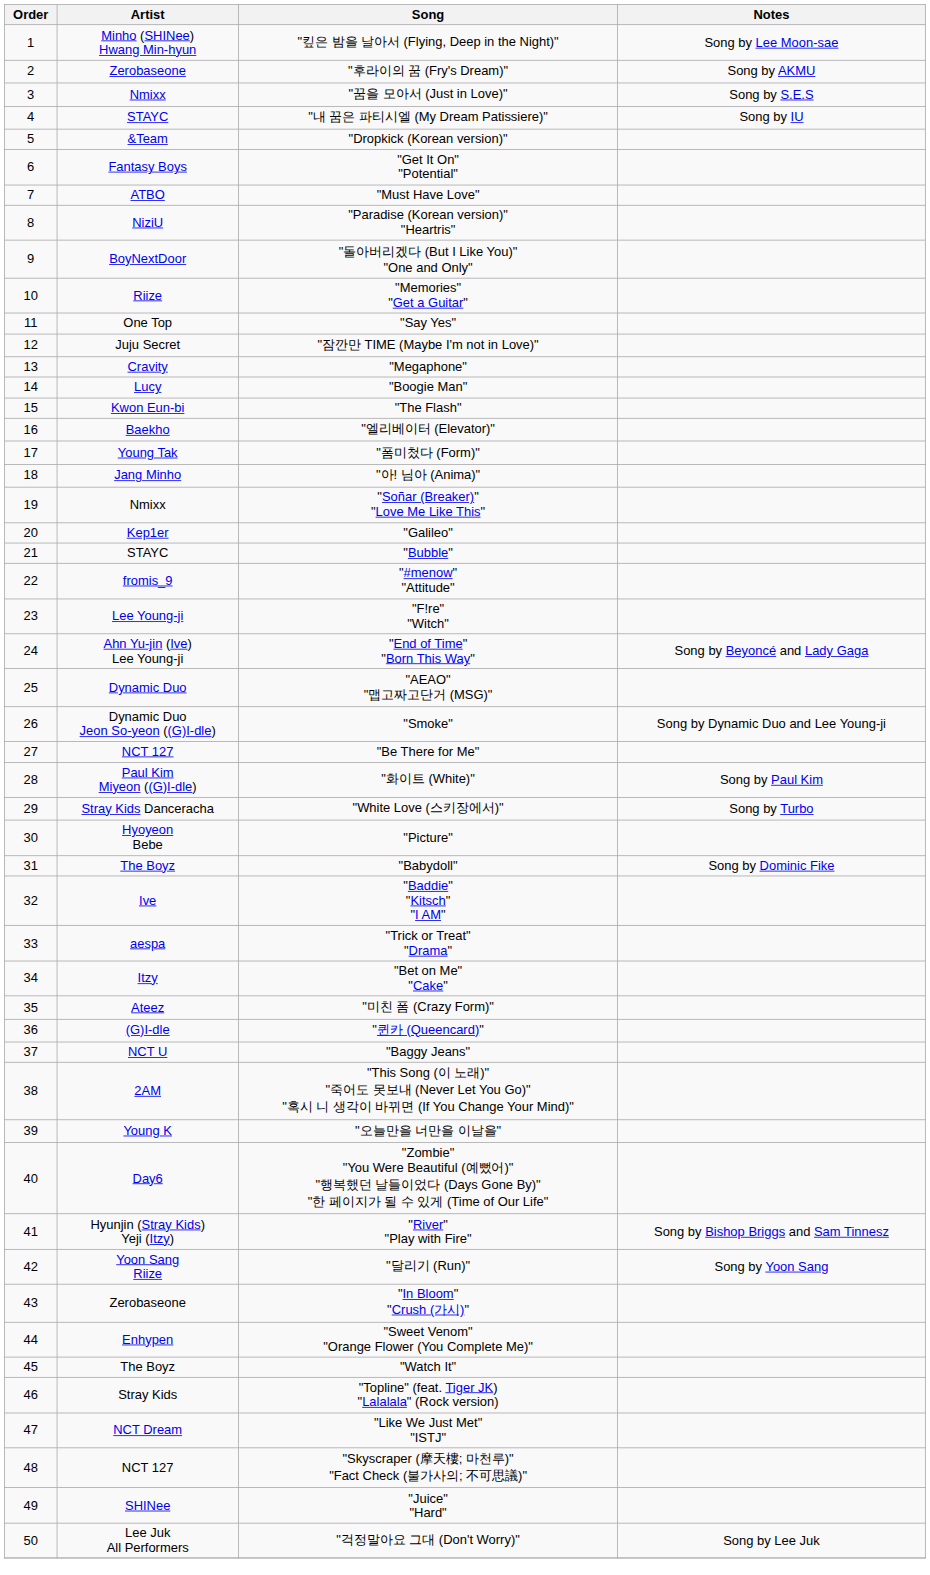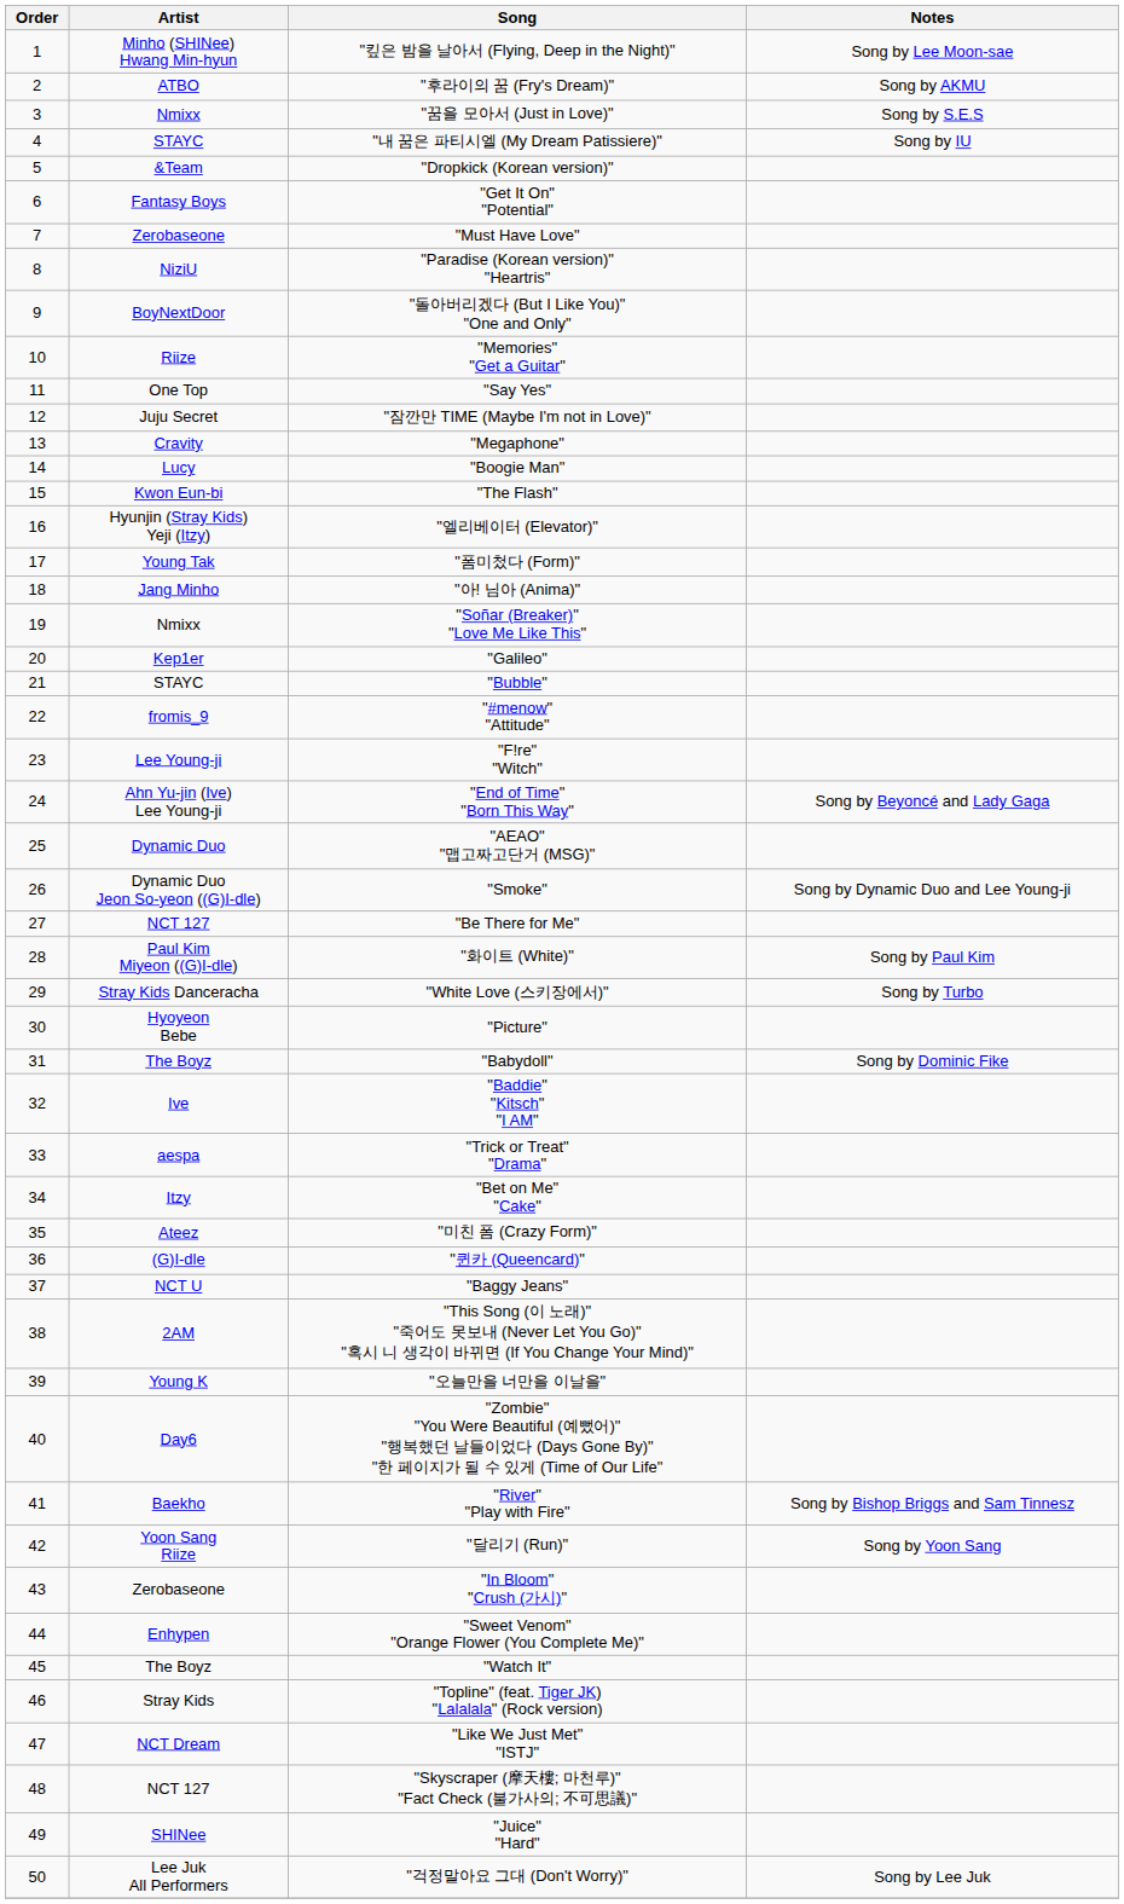"후라이의 꿈 (Fry's Dream)" | Artist: Zerobaseone -> ATBO
"Must Have Love" | Artist: ATBO -> Zerobaseone
"엘리베이터 (Elevator)" | Artist: Baekho -> Hyunjin (Stray Kids) Yeji (Itzy)
"River" "Play with Fire" | Artist: Hyunjin (Stray Kids) Yeji (Itzy) -> Baekho
